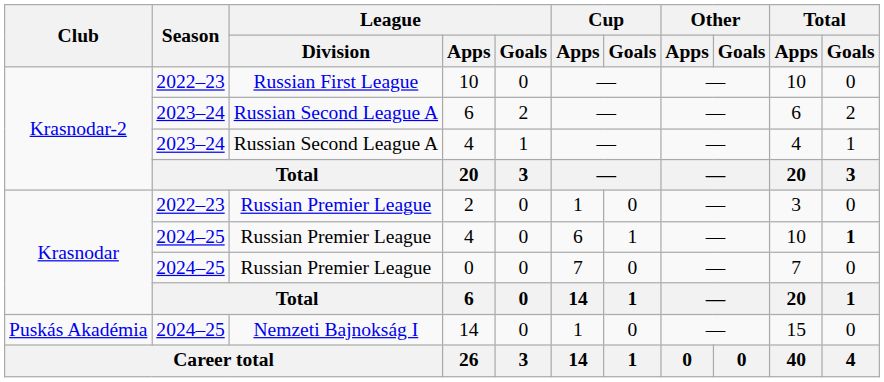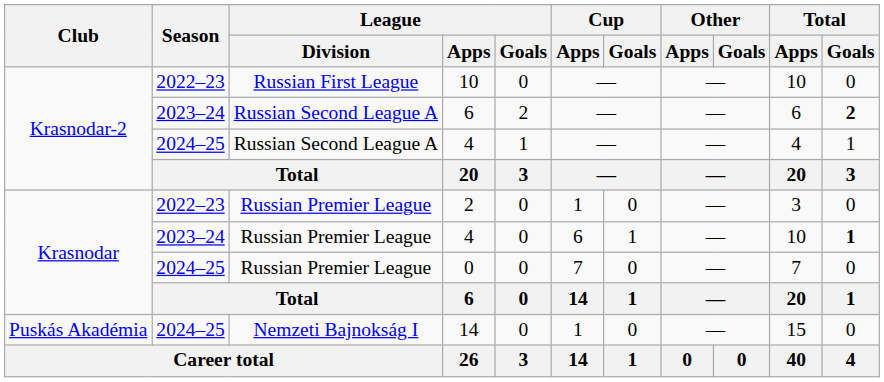Russian Second League A / 6 | Total / Goals: normal -> bold
Russian Second League A / 4 | Season: 2023–24 -> 2024–25
Russian Premier League / 4 | Season: 2024–25 -> 2023–24
